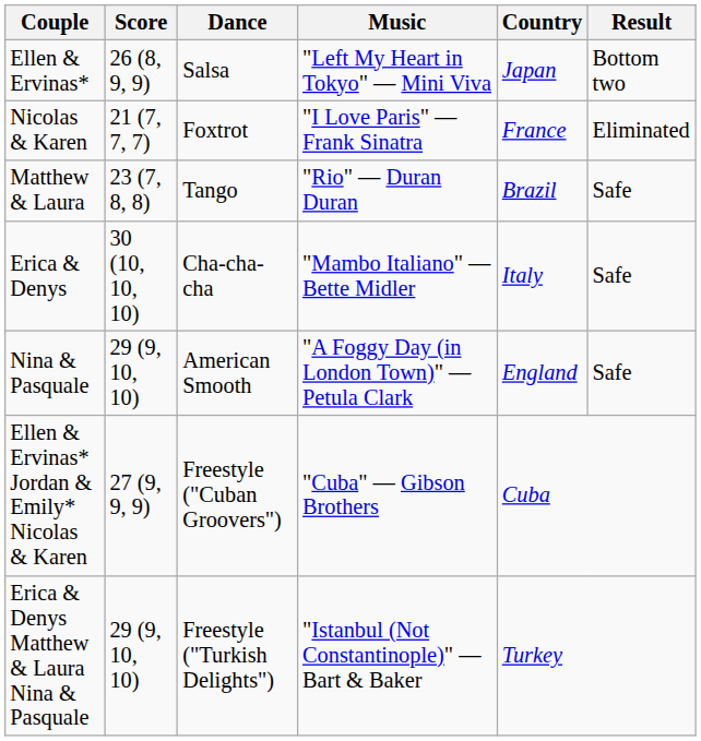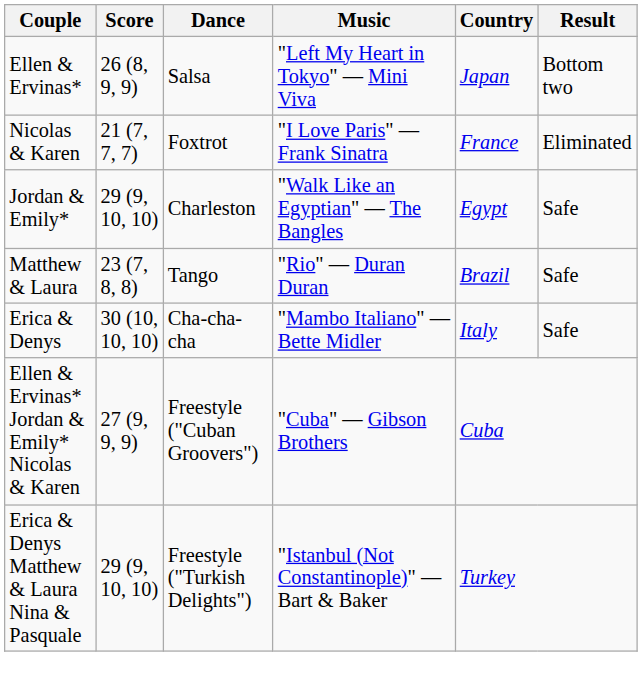+ row: Jordan & Emily* | 29 (9, 10, 10) | Charleston | "Walk Like an Egyptian" — The Bangles | Egypt | Safe
- row: Nina & Pasquale | 29 (9, 10, 10) | American Smooth | "A Foggy Day (in London Town)" — Petula Clark | England | Safe
